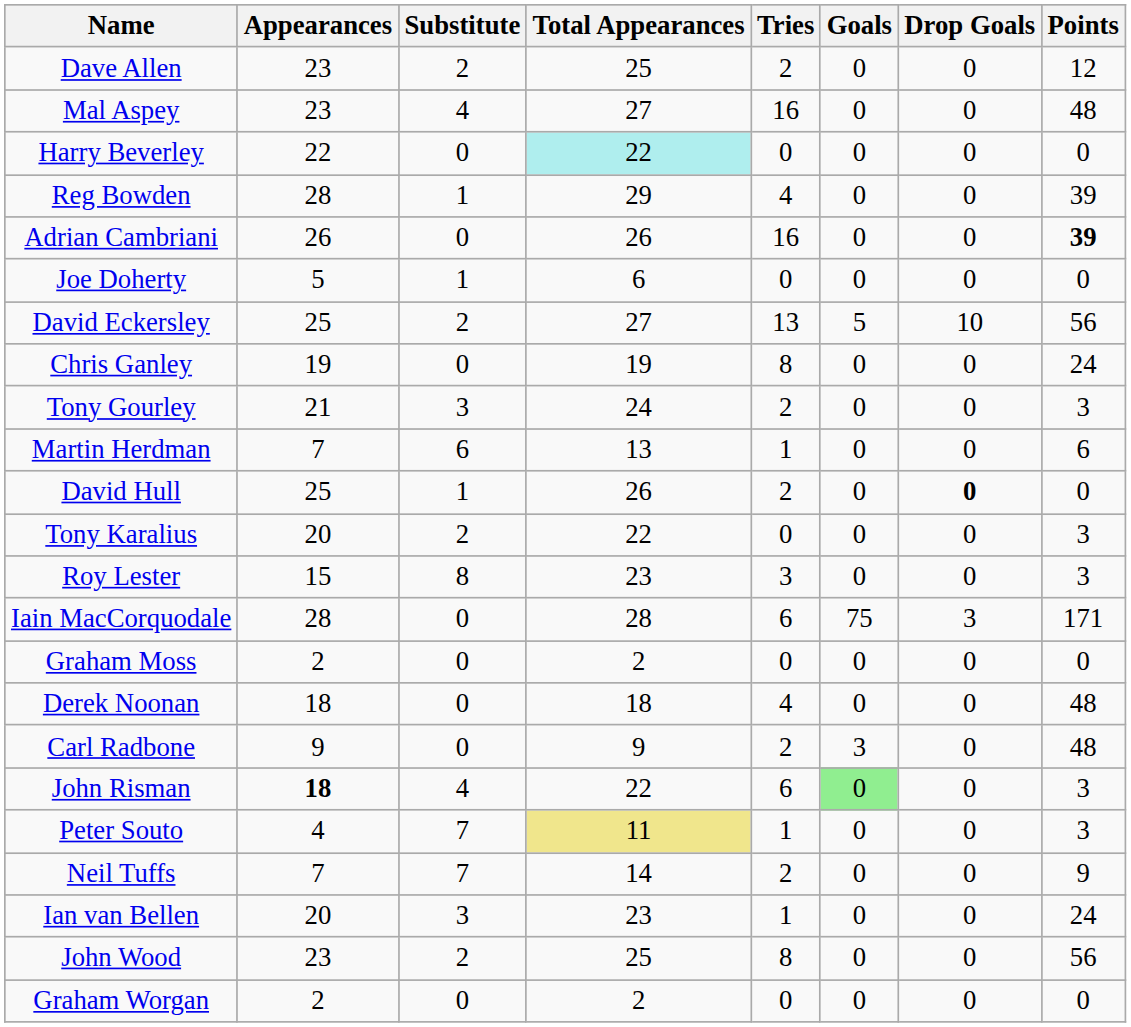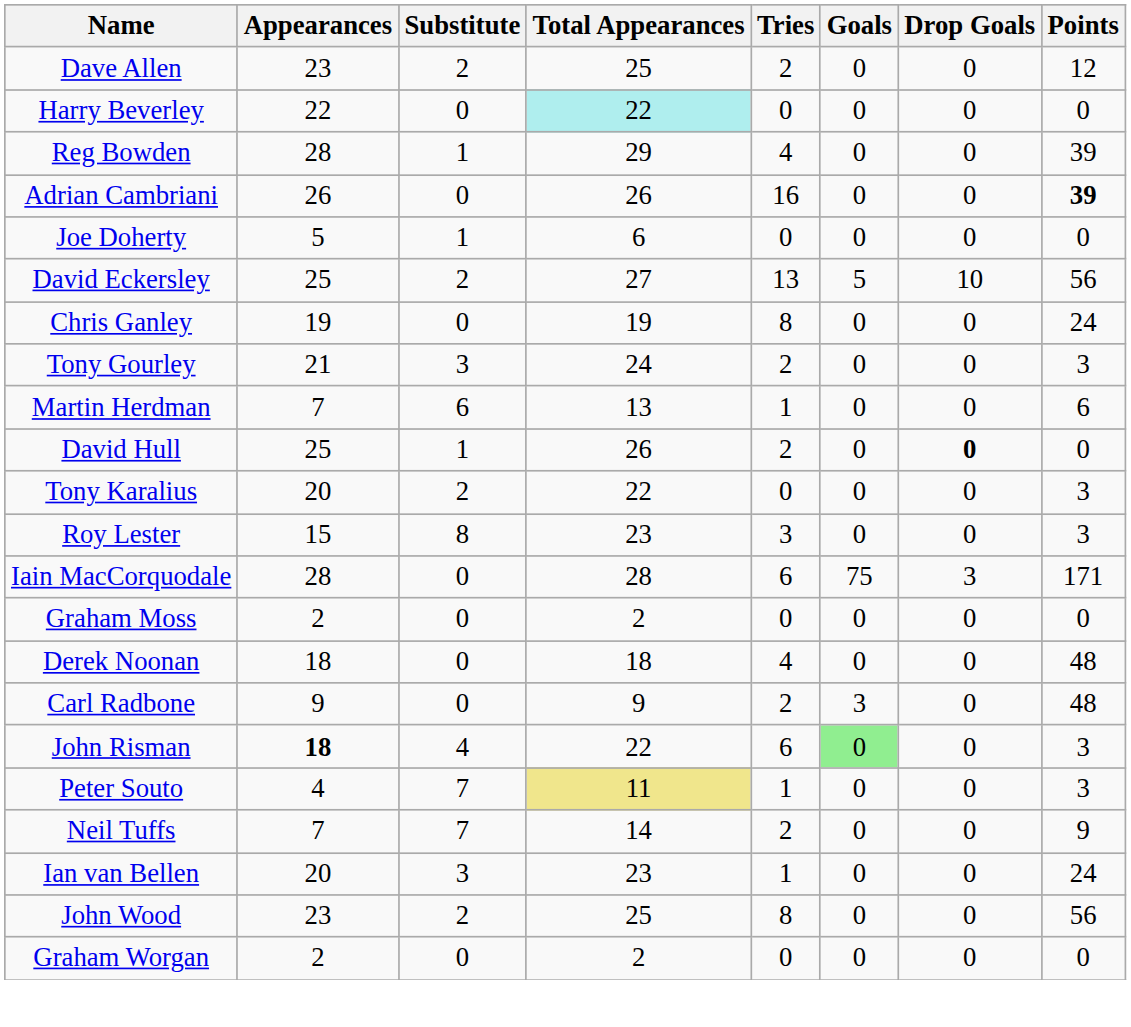- row: Mal Aspey | 23 | 4 | 27 | 16 | 0 | 0 | 48
